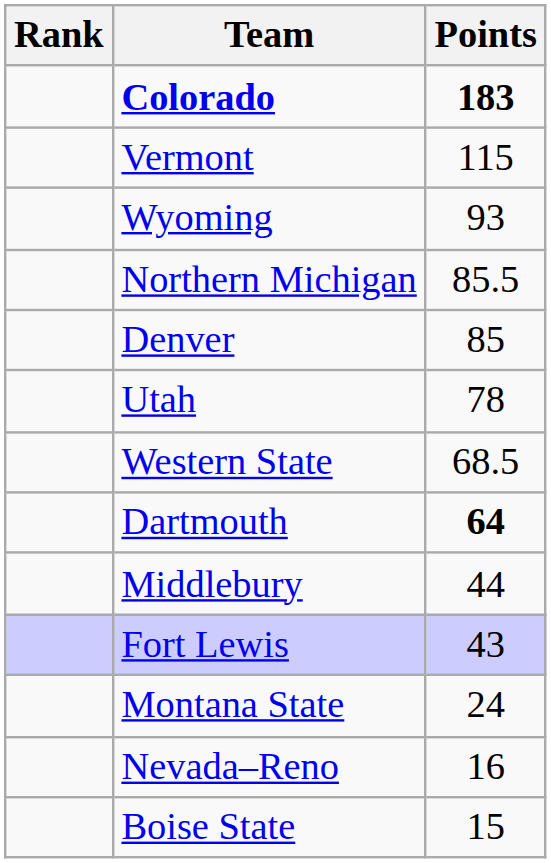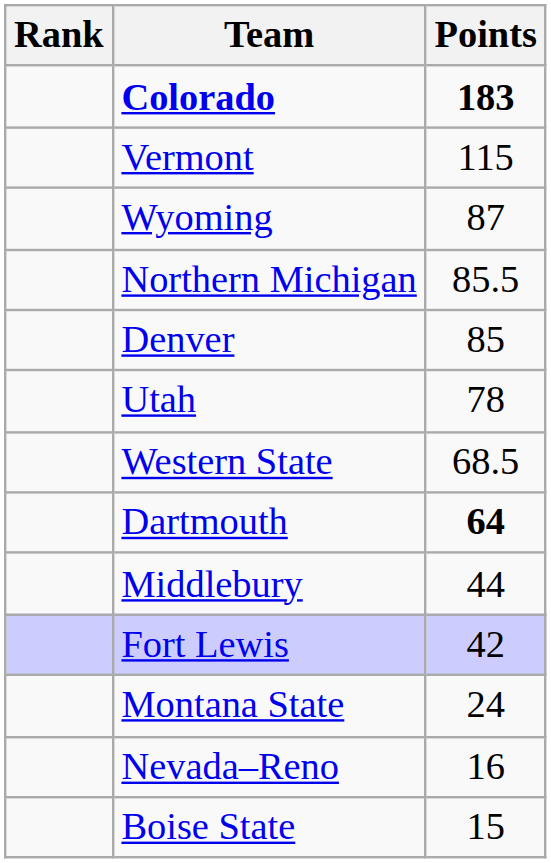Wyoming | Points: 93 -> 87
Fort Lewis | Points: 43 -> 42
